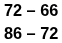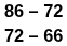rows swapped: 86 – 72 <-> 72 – 66
